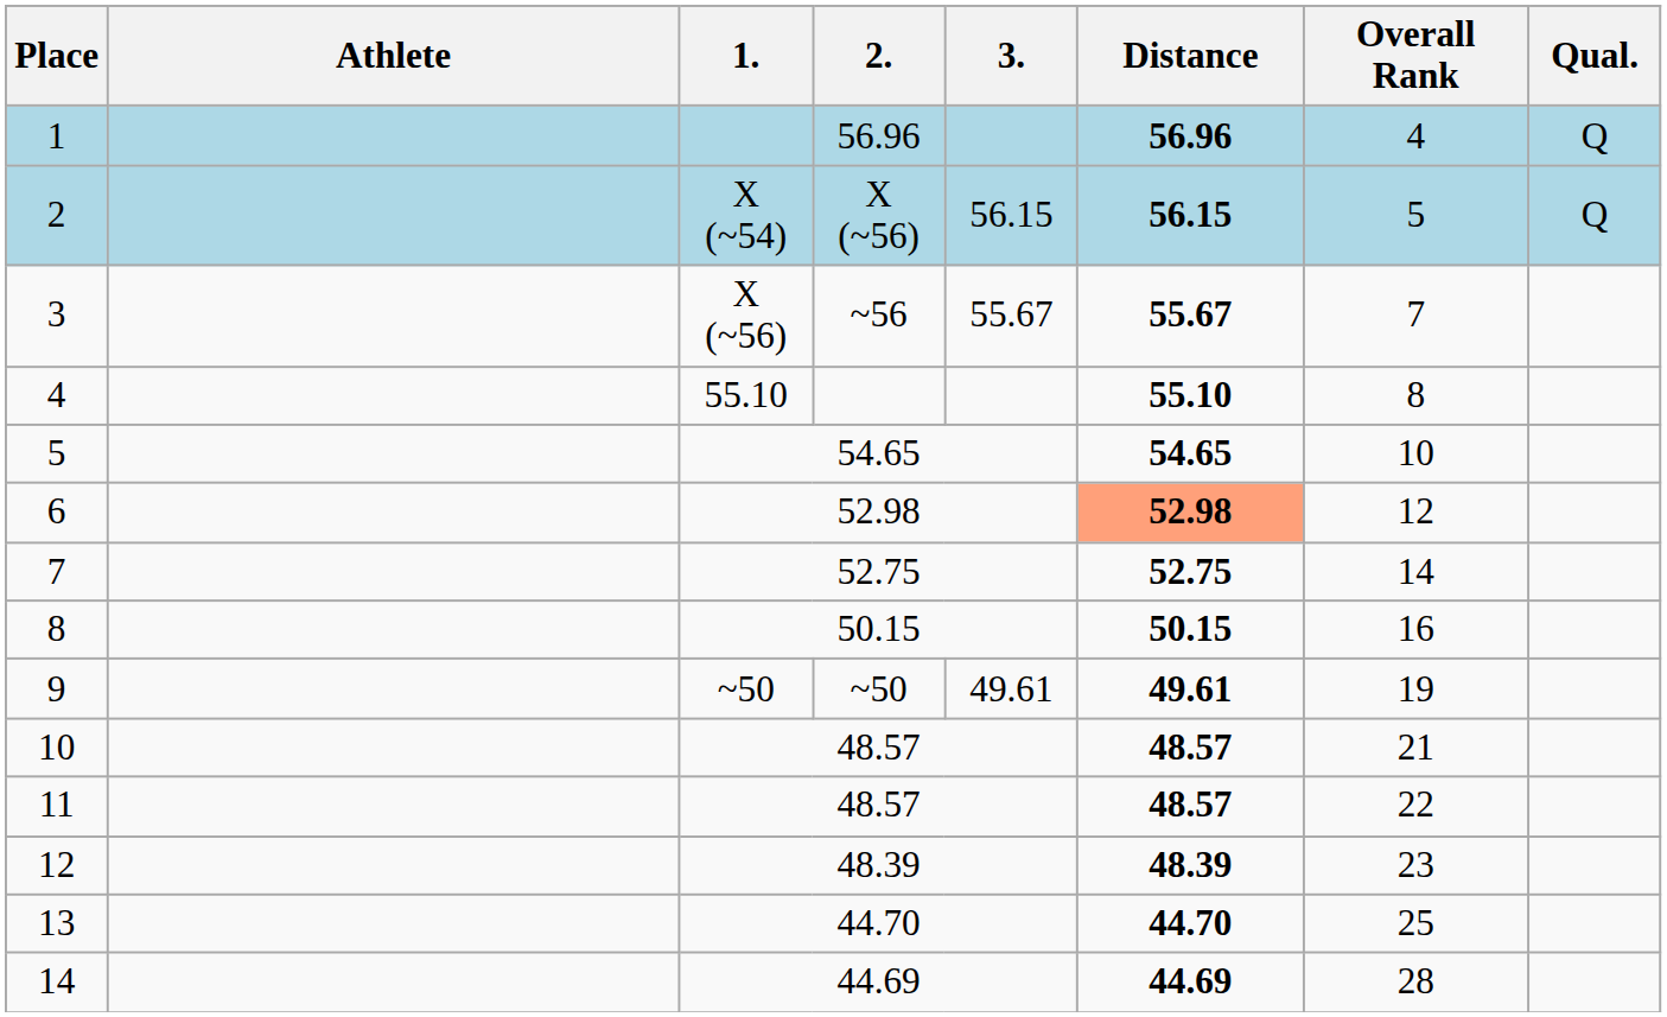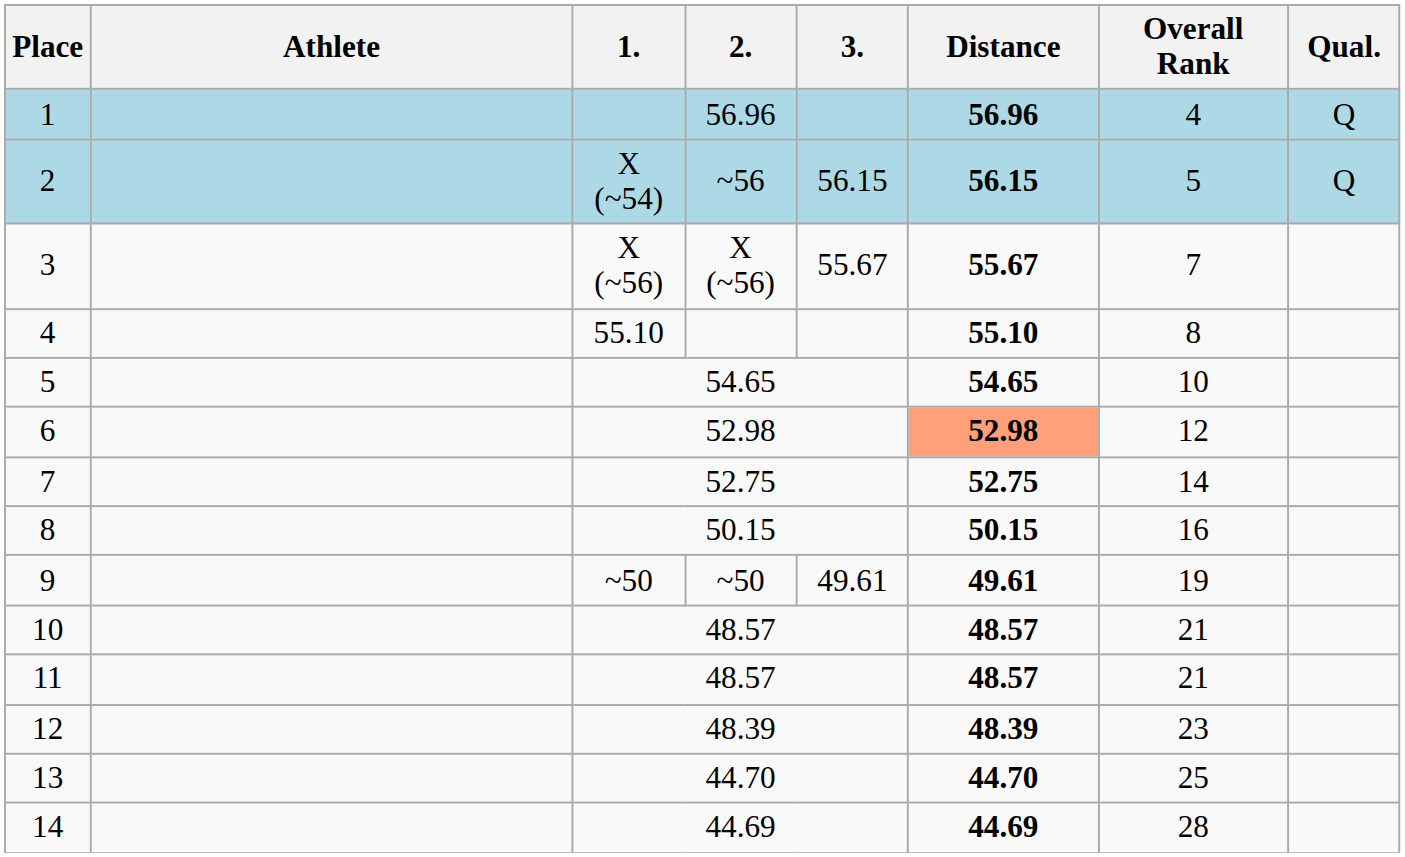2 | 2.: X (~56) -> ~56
3 | 2.: ~56 -> X (~56)
11 | Overall Rank: 22 -> 21
